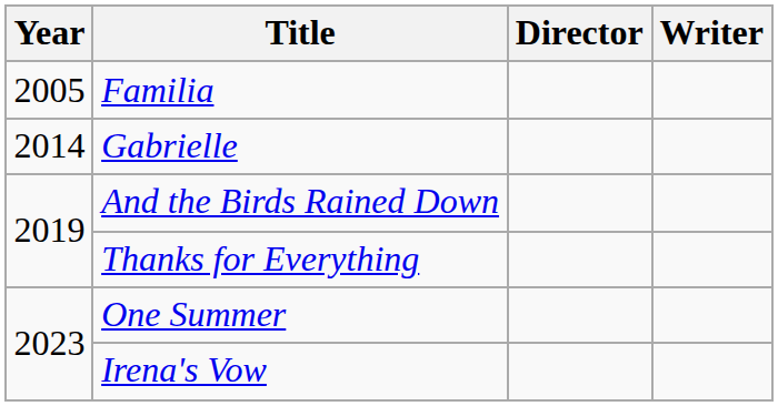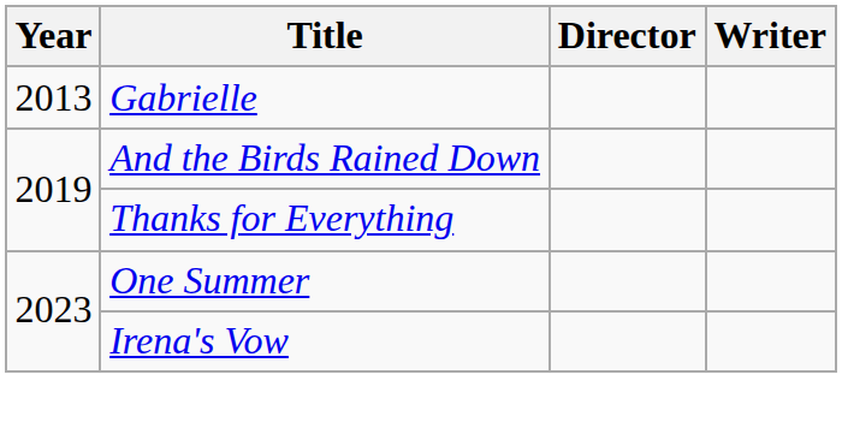- row: 2005 | Familia
Gabrielle | Year: 2014 -> 2013
